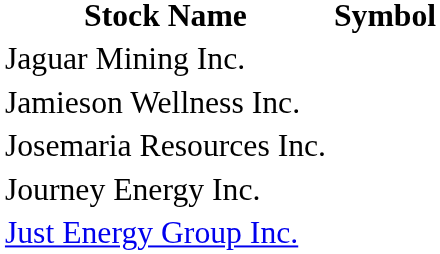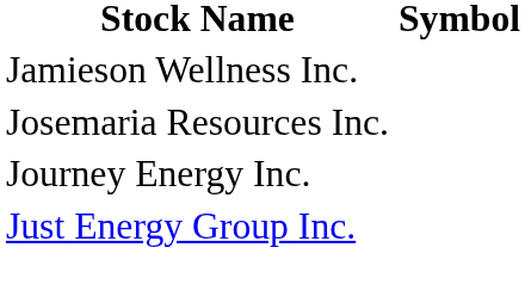- row: Jaguar Mining Inc.
